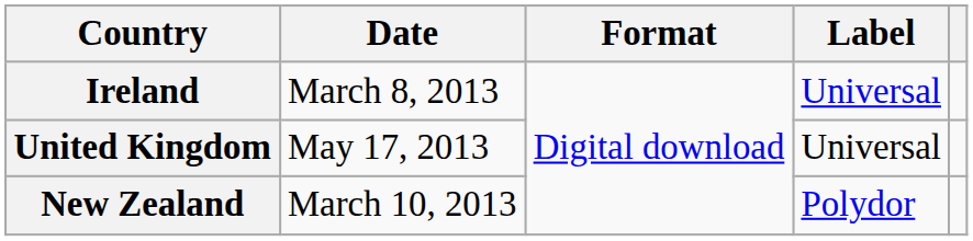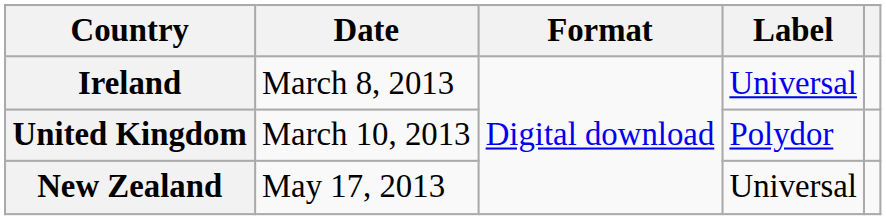United Kingdom | Date: May 17, 2013 -> March 10, 2013
United Kingdom | Label: Universal -> Polydor
New Zealand | Date: March 10, 2013 -> May 17, 2013
New Zealand | Label: Polydor -> Universal
